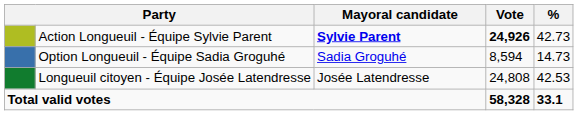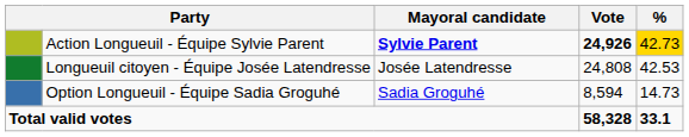Action Longueuil - Équipe Sylvie Parent | %: no background -> gold background
rows swapped: Longueuil citoyen - Équipe Josée Latendresse <-> Option Longueuil - Équipe Sadia Groguhé
